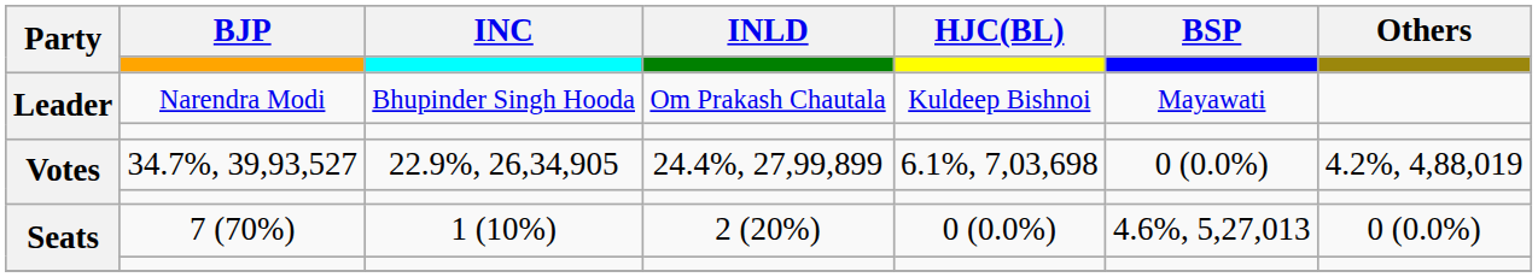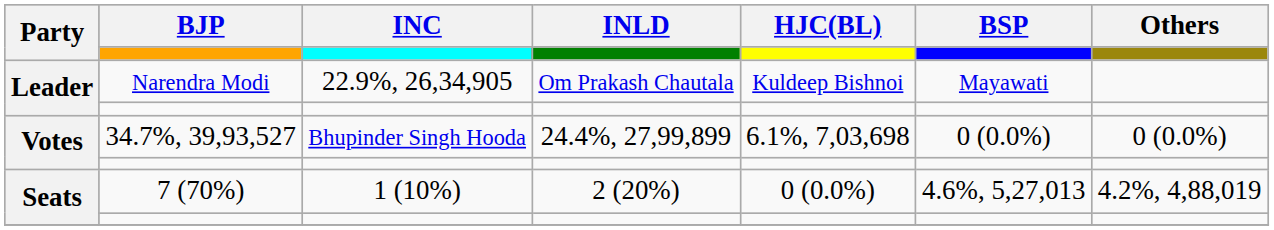Leader / Narendra Modi | INC: Bhupinder Singh Hooda -> 22.9%, 26,34,905
Votes / 34.7%, 39,93,527 | INC: 22.9%, 26,34,905 -> Bhupinder Singh Hooda
Votes / 34.7%, 39,93,527 | Others: 4.2%, 4,88,019 -> 0 (0.0%)
Seats / 7 (70%) | Others: 0 (0.0%) -> 4.2%, 4,88,019
